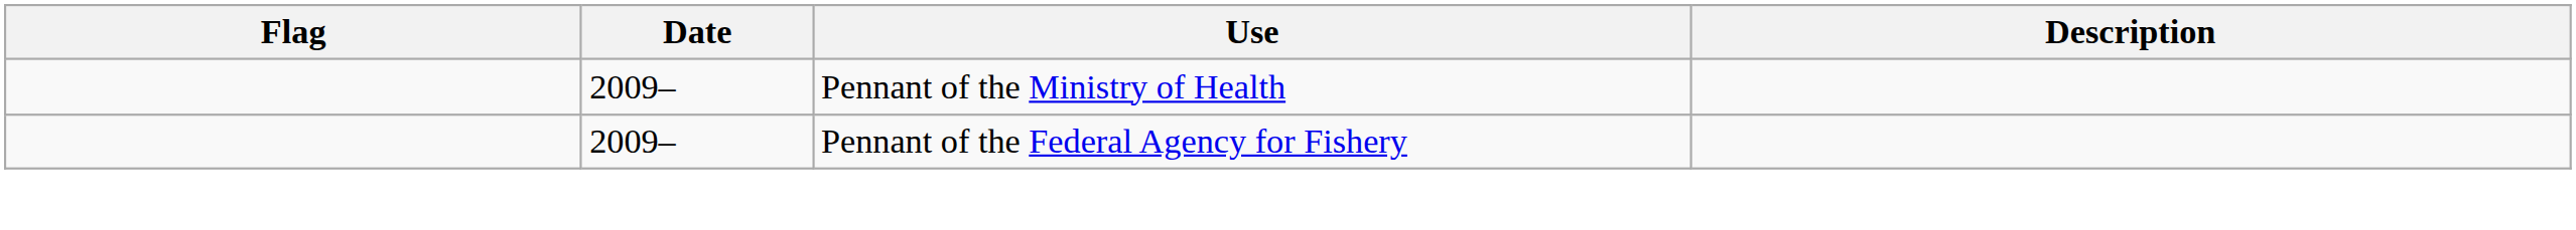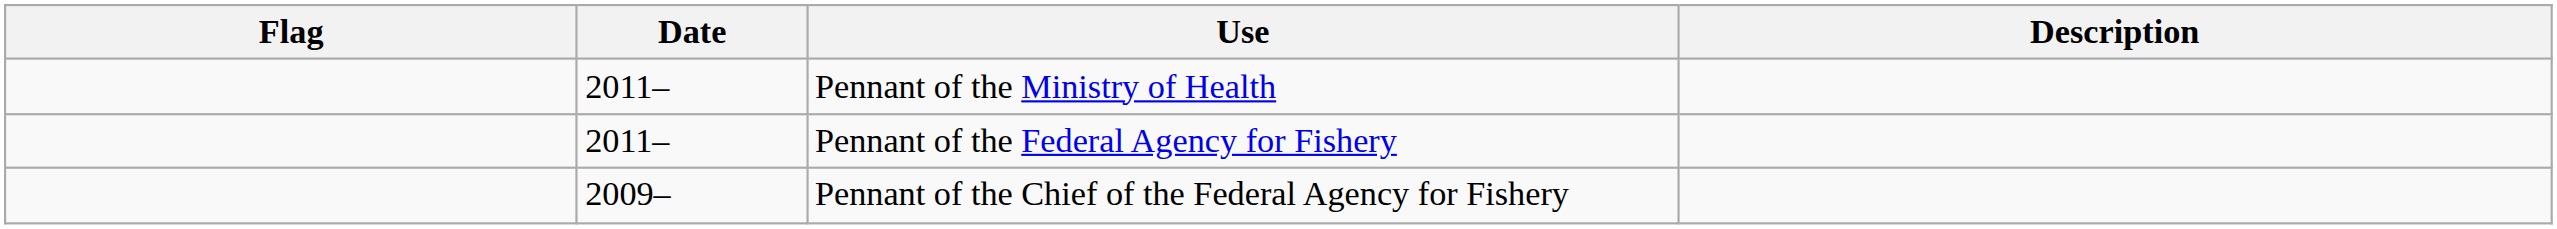Pennant of the Ministry of Health | Date: 2009– -> 2011–
Pennant of the Federal Agency for Fishery | Date: 2009– -> 2011–
+ row: 2009– | Pennant of the Chief of the Federal Agency for Fishery
